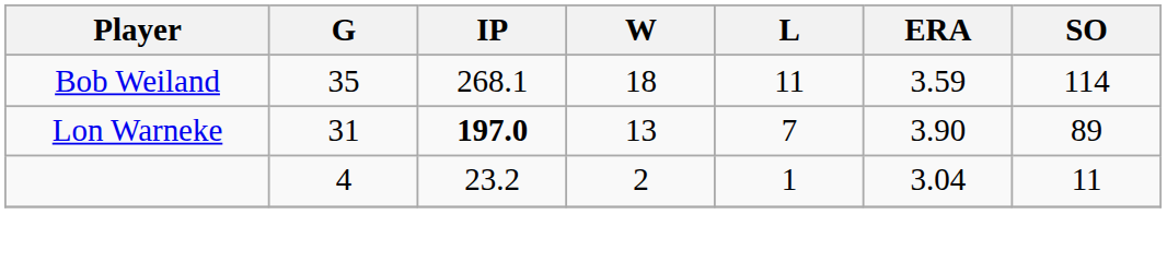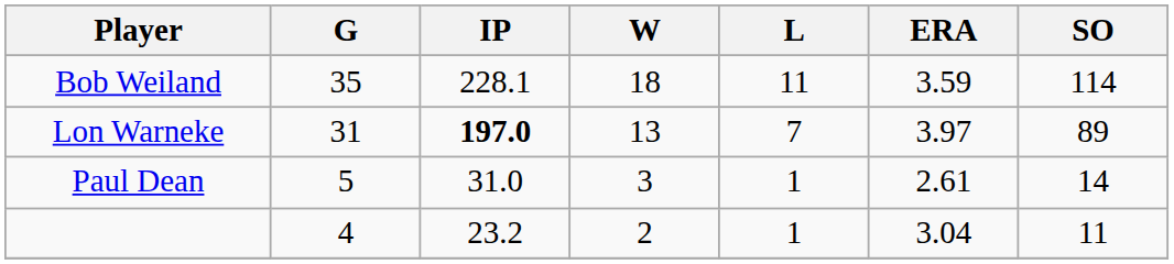Bob Weiland | IP: 268.1 -> 228.1
Lon Warneke | ERA: 3.90 -> 3.97
+ row: Paul Dean | 5 | 31.0 | 3 | 1 | 2.61 | 14
